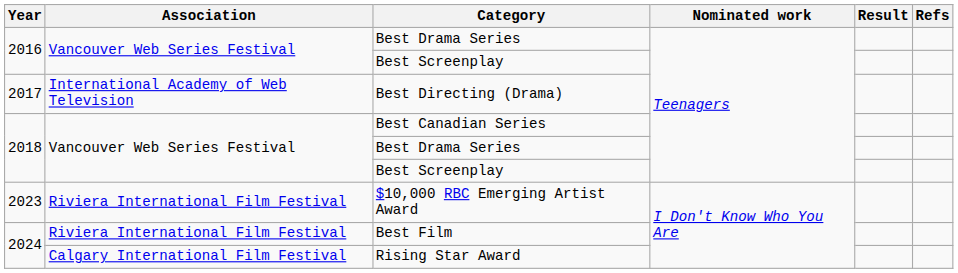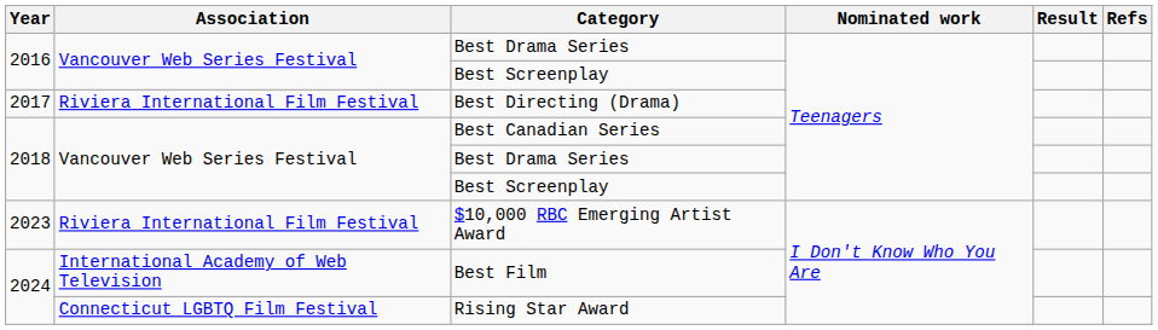Best Directing (Drama) | Association: International Academy of Web Television -> Riviera International Film Festival
Best Film | Association: Riviera International Film Festival -> International Academy of Web Television
Rising Star Award | Association: Calgary International Film Festival -> Connecticut LGBTQ Film Festival
